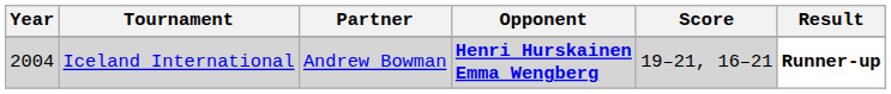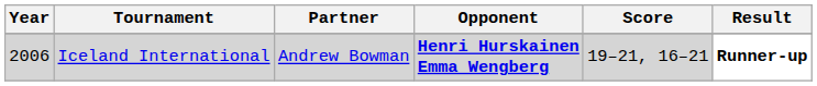Iceland International | Year: 2004 -> 2006
